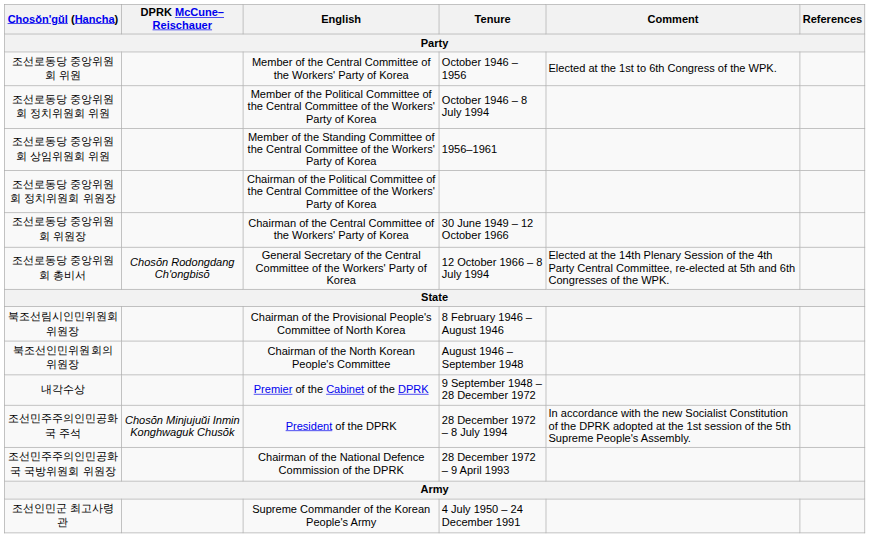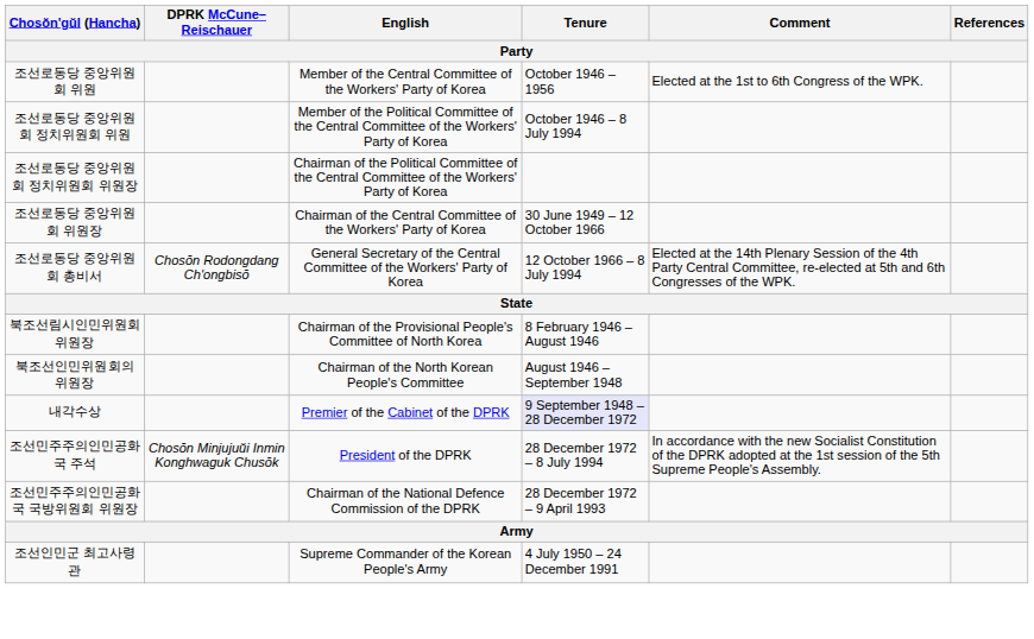- row: 조선로동당 중앙위원회 상임위원회 위원 | Member of the Standing Committee of the Central Committee of the Workers' Party of Korea | 1956–1961
내각수상 | Tenure: no background -> lavender background
